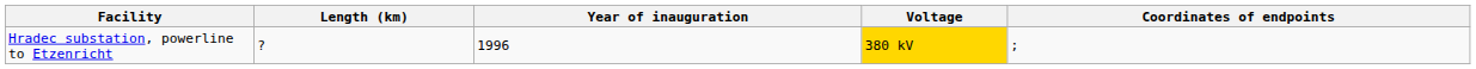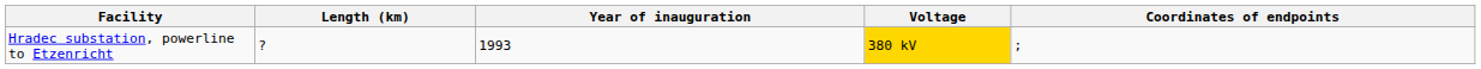Hradec substation, powerline to Etzenricht | Year of inauguration: 1996 -> 1993
